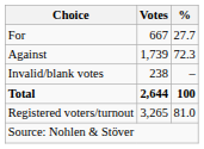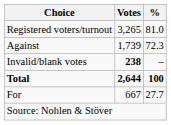rows swapped: For <-> Registered voters/turnout
Invalid/blank votes | Votes: normal -> bold
